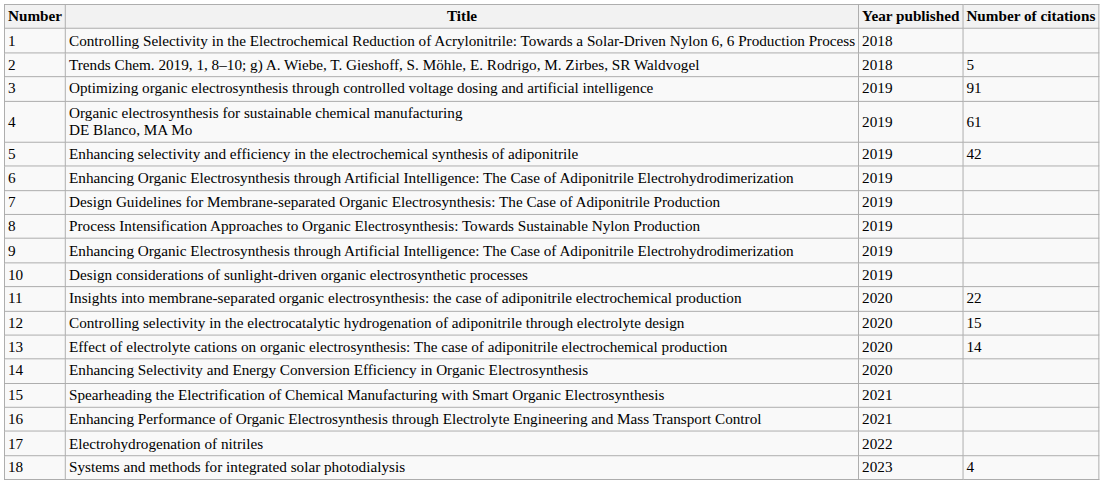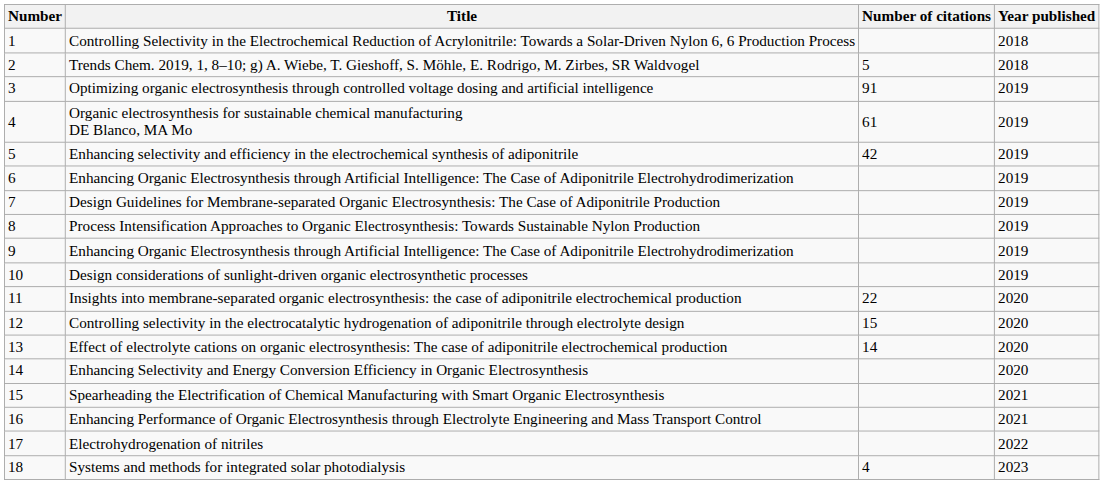columns swapped: Number of citations <-> Year published
